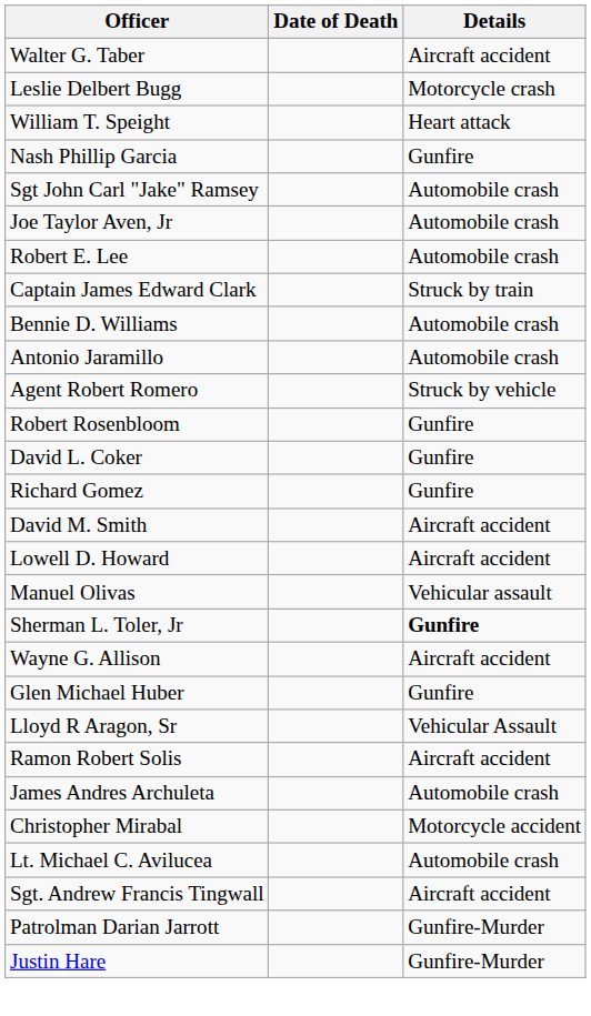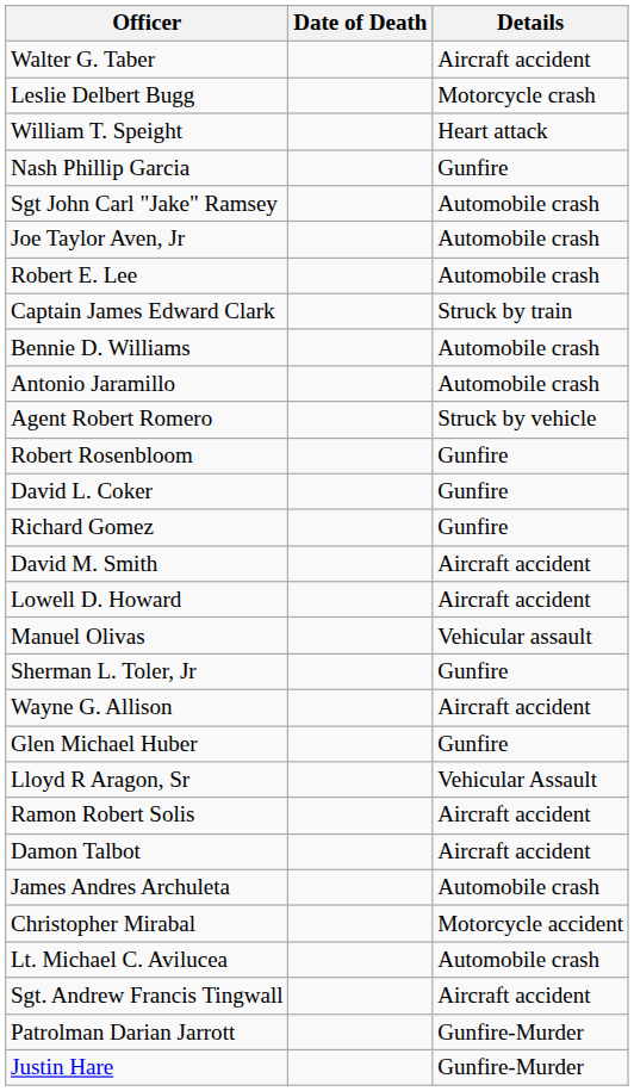Sherman L. Toler, Jr | Details: bold -> normal
+ row: Damon Talbot | Aircraft accident
